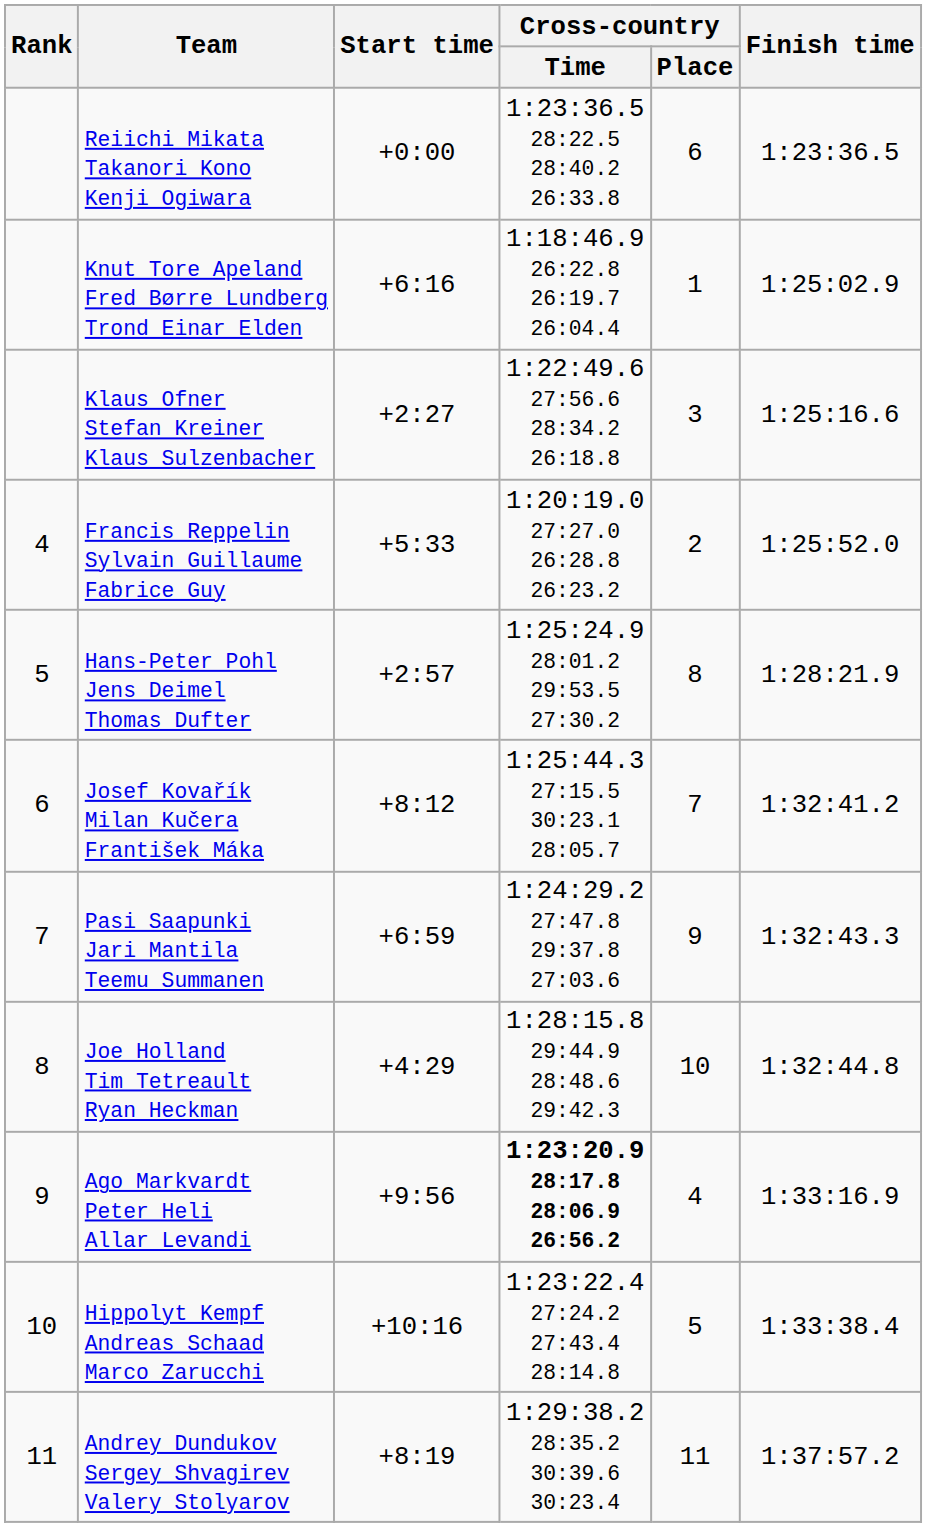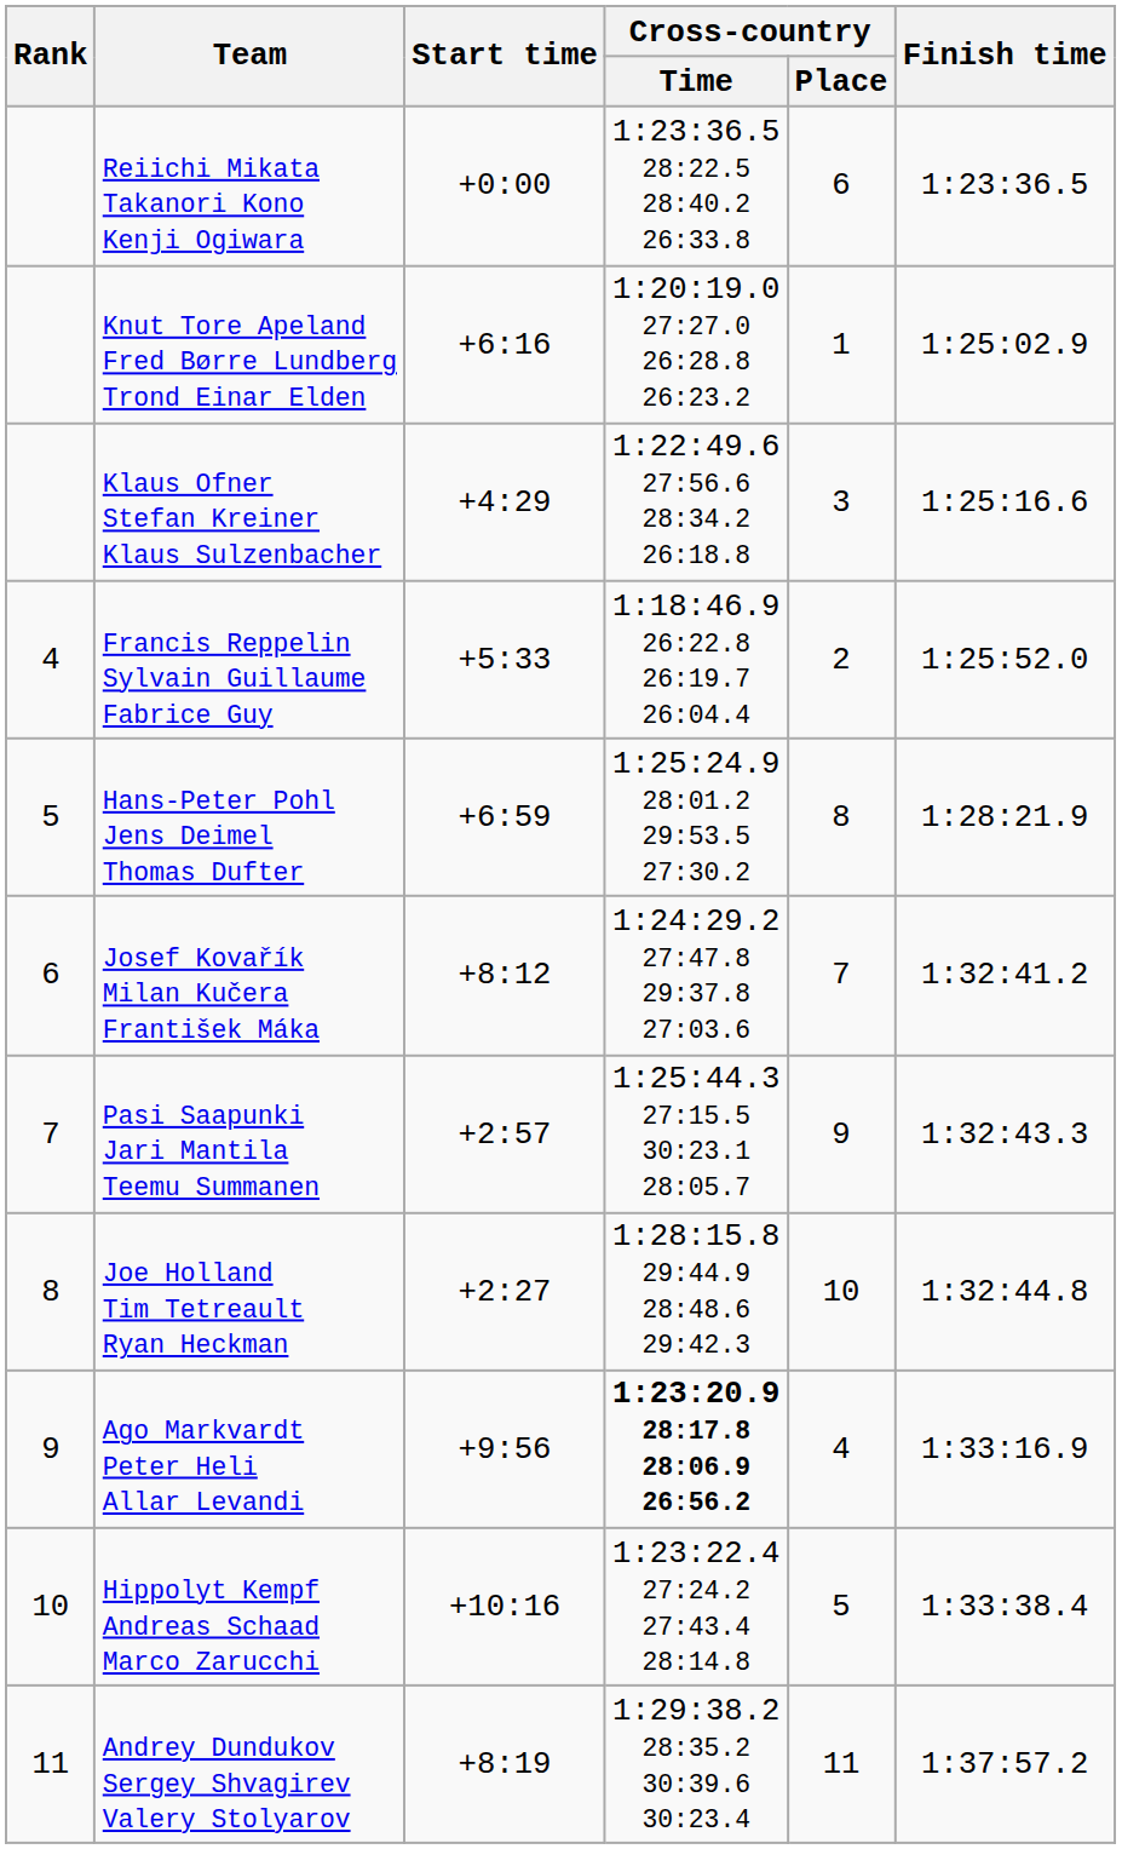Knut Tore Apeland Fred Børre Lundberg Trond Einar Elden | Cross-country / Time: 1:18:46.9 26:22.8 26:19.7 26:04.4 -> 1:20:19.0 27:27.0 26:28.8 26:23.2
Klaus Ofner Stefan Kreiner Klaus Sulzenbacher | Start time: +2:27 -> +4:29
Francis Reppelin Sylvain Guillaume Fabrice Guy | Cross-country / Time: 1:20:19.0 27:27.0 26:28.8 26:23.2 -> 1:18:46.9 26:22.8 26:19.7 26:04.4
Hans-Peter Pohl Jens Deimel Thomas Dufter | Start time: +2:57 -> +6:59
Josef Kovařík Milan Kučera František Máka | Cross-country / Time: 1:25:44.3 27:15.5 30:23.1 28:05.7 -> 1:24:29.2 27:47.8 29:37.8 27:03.6
Pasi Saapunki Jari Mantila Teemu Summanen | Start time: +6:59 -> +2:57
Pasi Saapunki Jari Mantila Teemu Summanen | Cross-country / Time: 1:24:29.2 27:47.8 29:37.8 27:03.6 -> 1:25:44.3 27:15.5 30:23.1 28:05.7
Joe Holland Tim Tetreault Ryan Heckman | Start time: +4:29 -> +2:27
